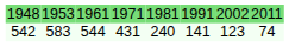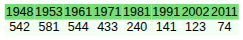542 | column 2: 583 -> 581
542 | column 4: 431 -> 433
